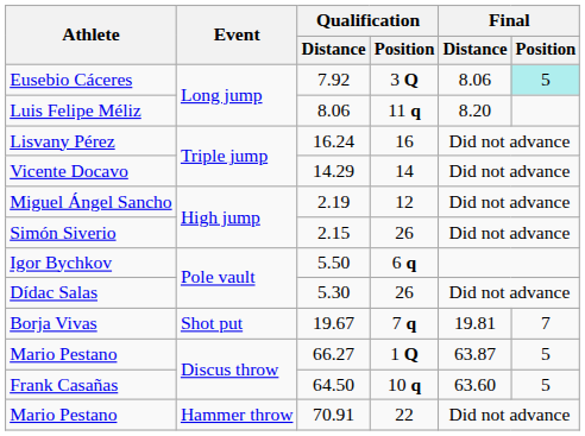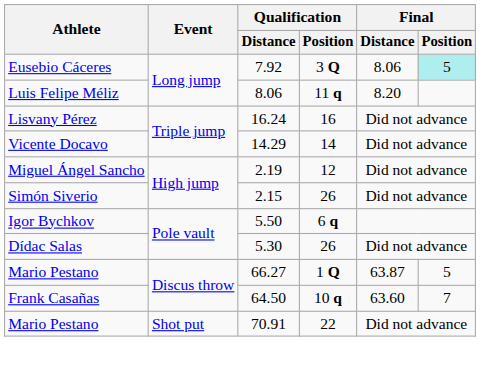- row: Borja Vivas | Shot put | 19.67 | 7 q | 19.81 | 7
Frank Casañas | Final / Position: 5 -> 7
Mario Pestano / 70.91 | Event: Hammer throw -> Shot put
